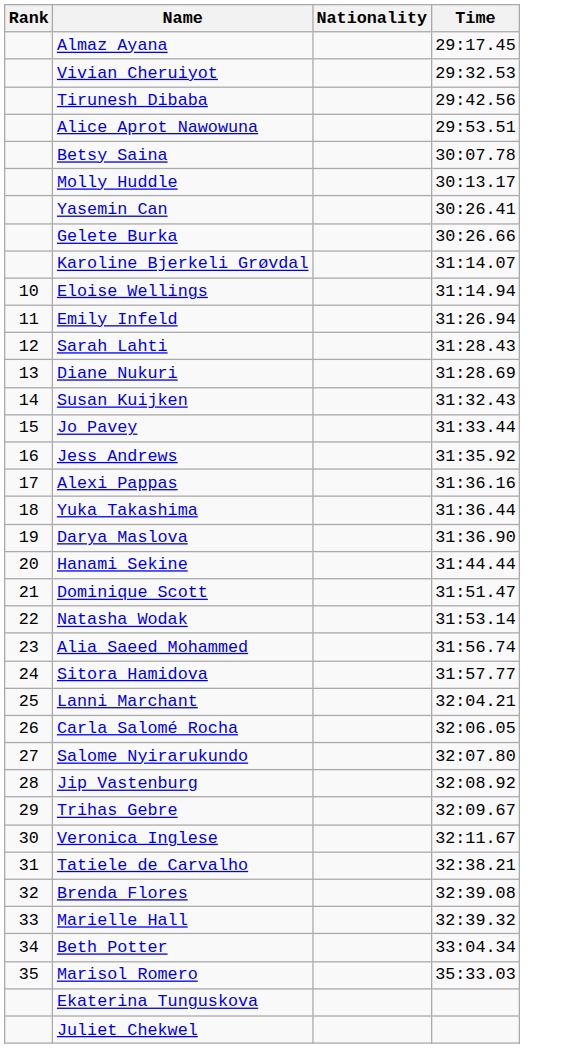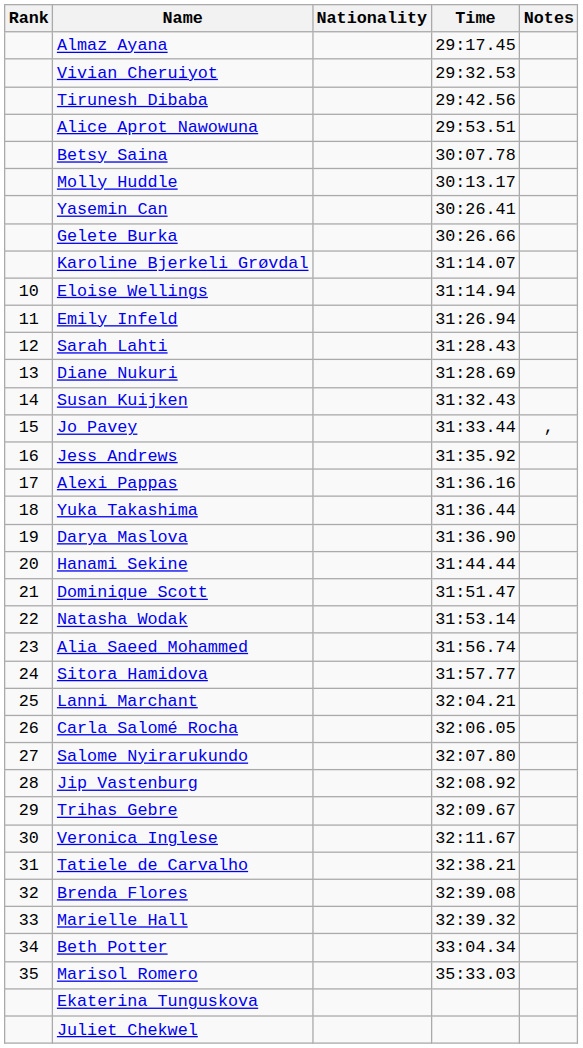+ column: Notes | ,
